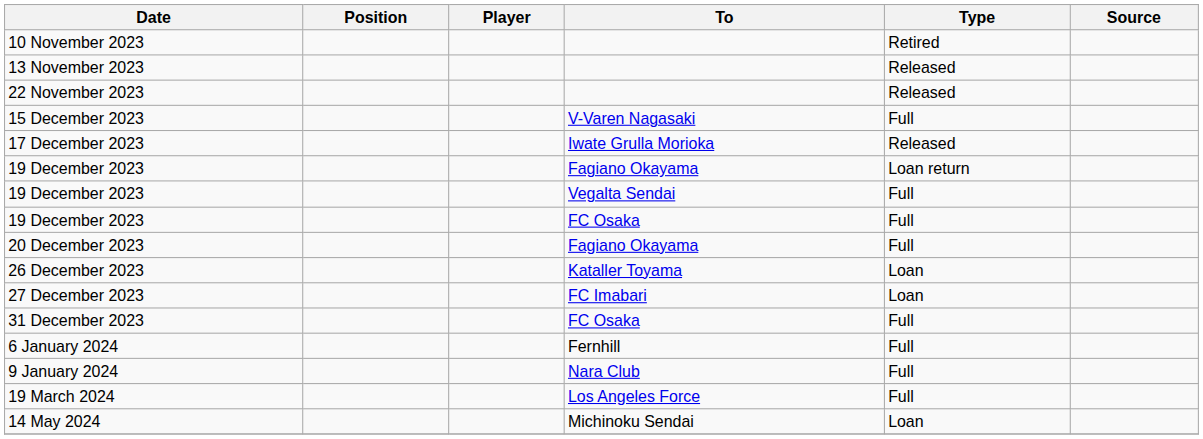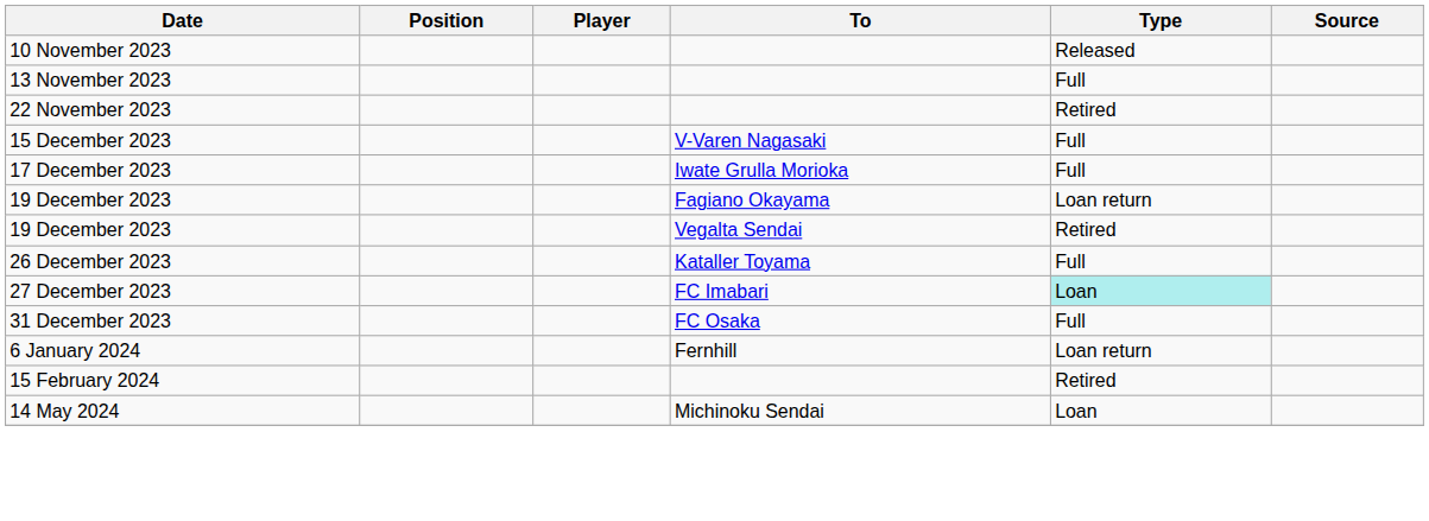10 November 2023 | Type: Retired -> Released
13 November 2023 | Type: Released -> Full
22 November 2023 | Type: Released -> Retired
17 December 2023 | Type: Released -> Full
19 December 2023 / Vegalta Sendai | Type: Full -> Retired
- row: 19 December 2023 | FC Osaka | Full
- row: 20 December 2023 | Fagiano Okayama | Full
26 December 2023 | Type: Loan -> Full
27 December 2023 | Type: no background -> paleturquoise background
6 January 2024 | Type: Full -> Loan return
- row: 9 January 2024 | Nara Club | Full
+ row: 15 February 2024 | Retired
- row: 19 March 2024 | Los Angeles Force | Full
